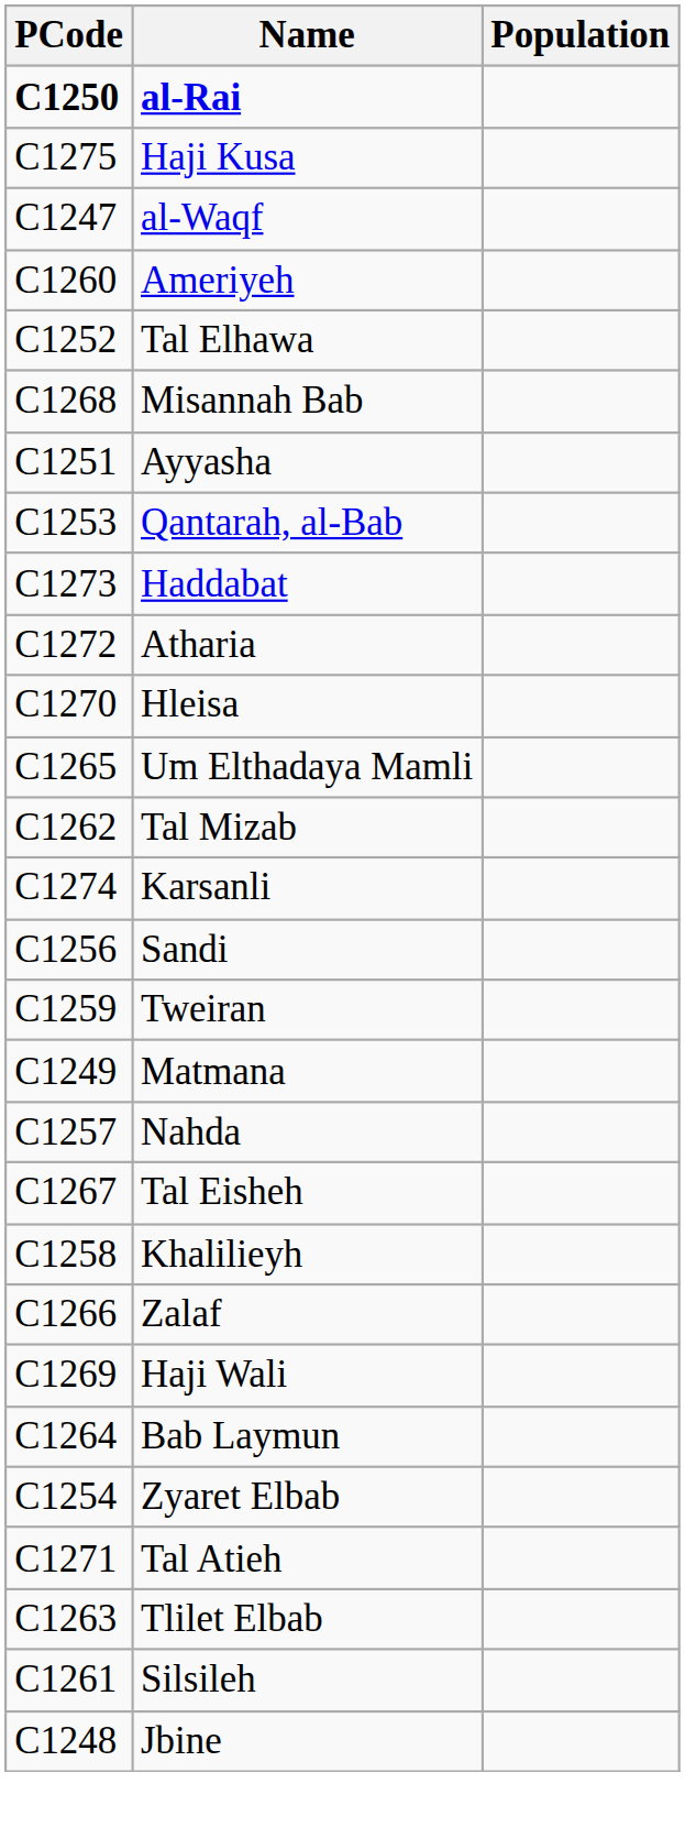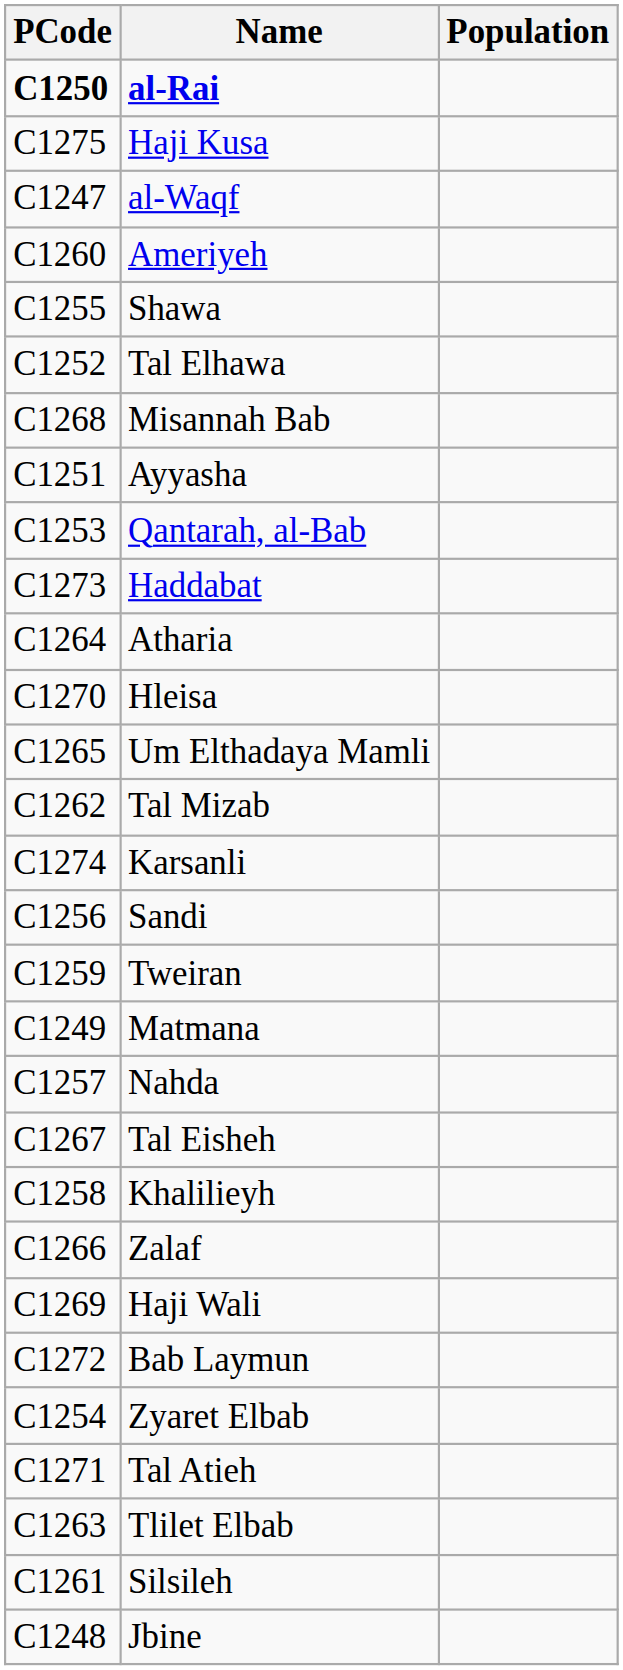+ row: C1255 | Shawa
Atharia | PCode: C1272 -> C1264
Bab Laymun | PCode: C1264 -> C1272
